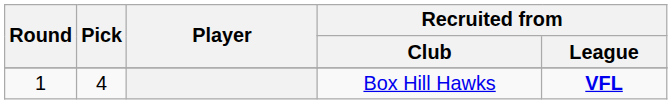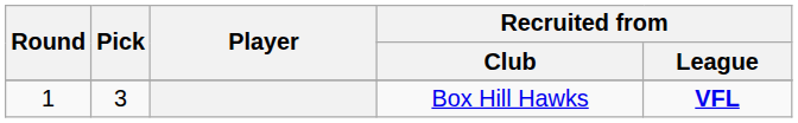Box Hill Hawks | Pick: 4 -> 3
